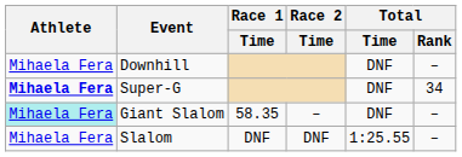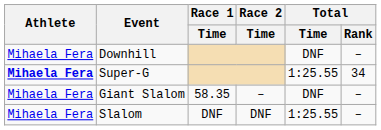Super-G | Total / Time: DNF -> 1:25.55
Giant Slalom | Athlete: paleturquoise background -> no background
